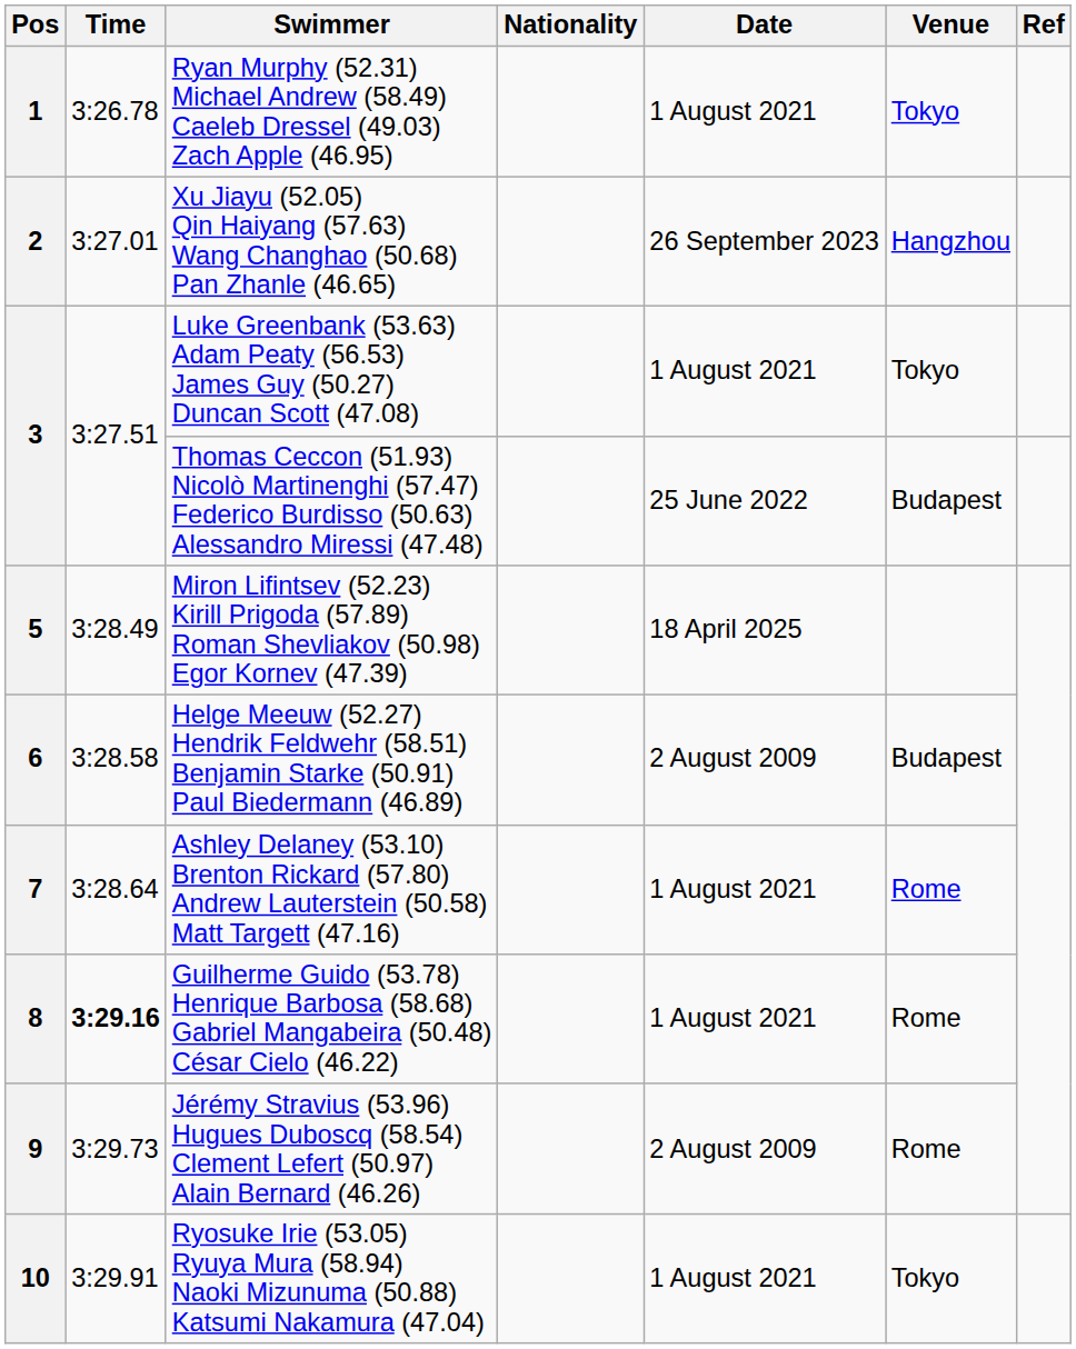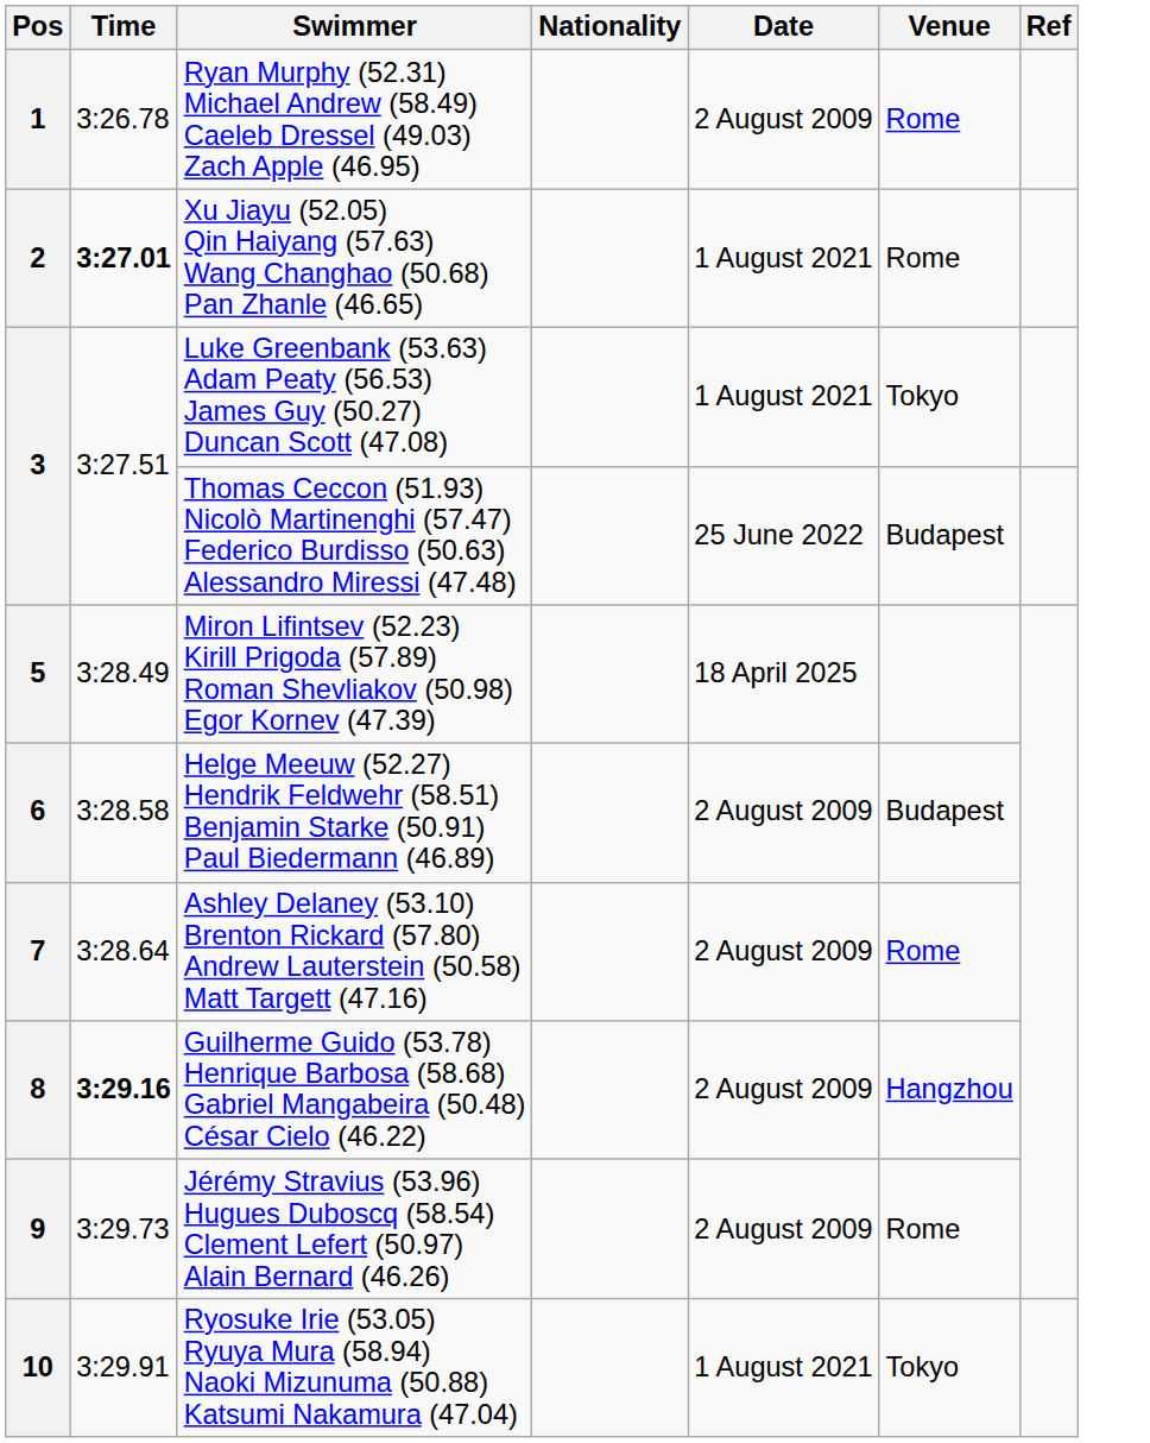1 | Date: 1 August 2021 -> 2 August 2009
1 | Venue: Tokyo -> Rome
2 | Time: normal -> bold
2 | Date: 26 September 2023 -> 1 August 2021
2 | Venue: Hangzhou -> Rome
7 | Date: 1 August 2021 -> 2 August 2009
8 | Date: 1 August 2021 -> 2 August 2009
8 | Venue: Rome -> Hangzhou
